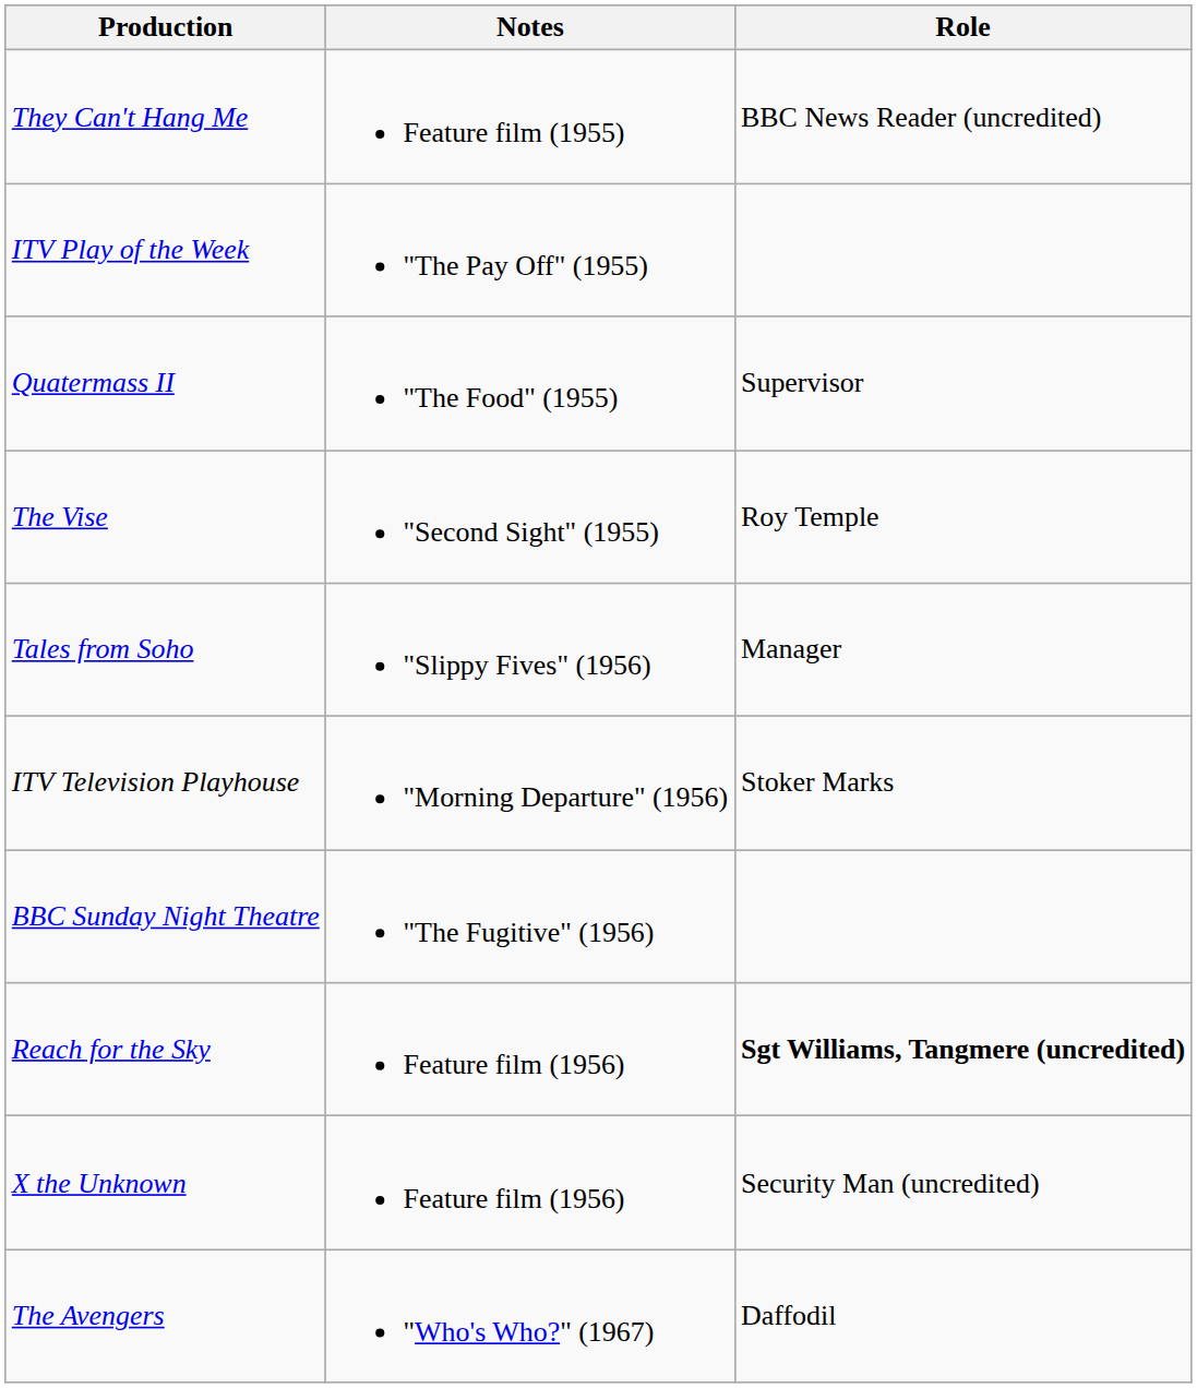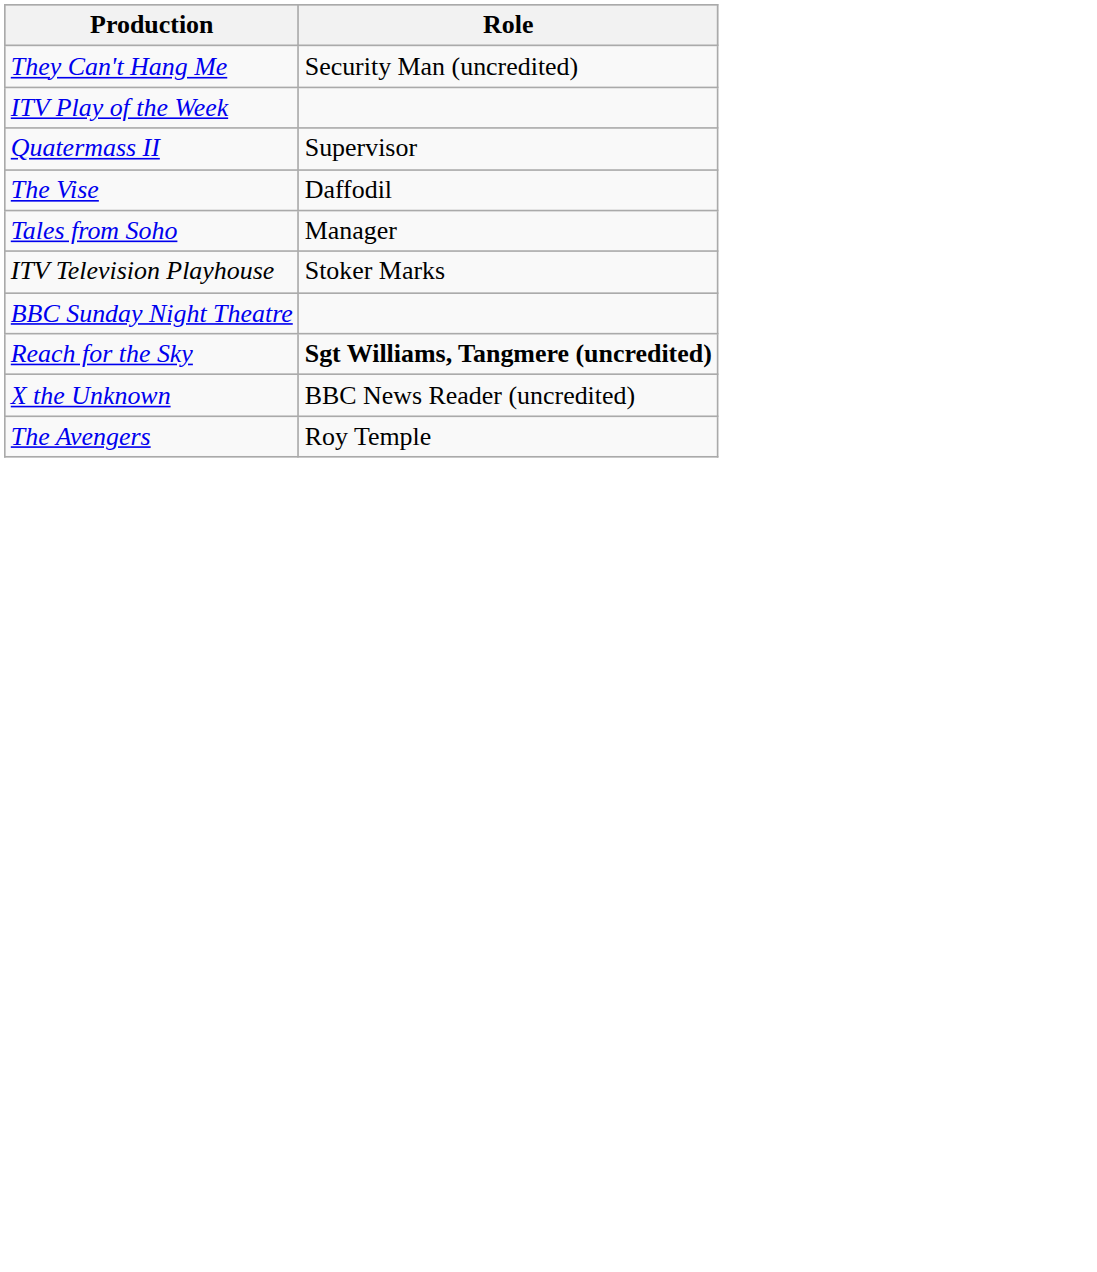- column: Notes | Feature film (1955) | "The Pay Off" (1955) | "The Food" (1955) | "Second Sight" (1955) | "Slippy Fives" (1956) | "Morning Departure" (1956) | "The Fugitive" (1956) | Feature film (1956) | Feature film (1956) | "Who's Who?" (1967)
They Can't Hang Me | Role: BBC News Reader (uncredited) -> Security Man (uncredited)
The Vise | Role: Roy Temple -> Daffodil
X the Unknown | Role: Security Man (uncredited) -> BBC News Reader (uncredited)
The Avengers | Role: Daffodil -> Roy Temple
